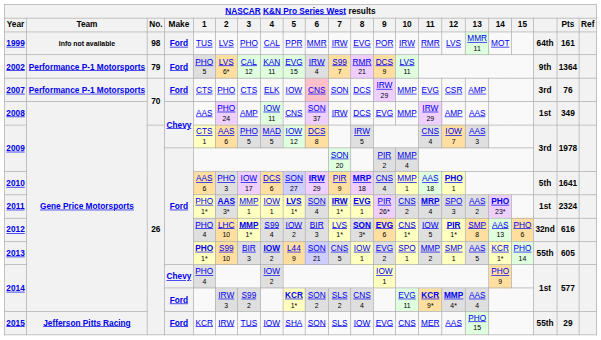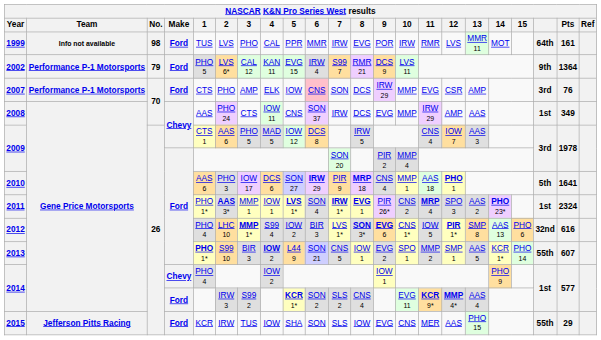2007 | 3: CTS -> AMP
2008 | 3: AMP -> CTS
2013 | Pts: 605 -> 607
